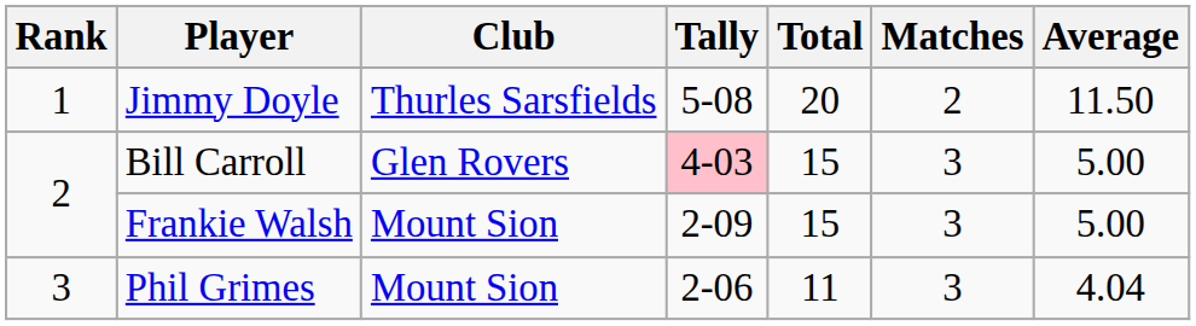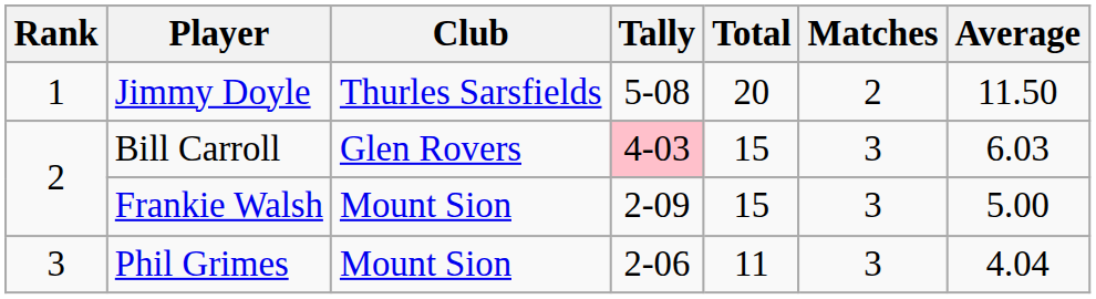Bill Carroll | Average: 5.00 -> 6.03
